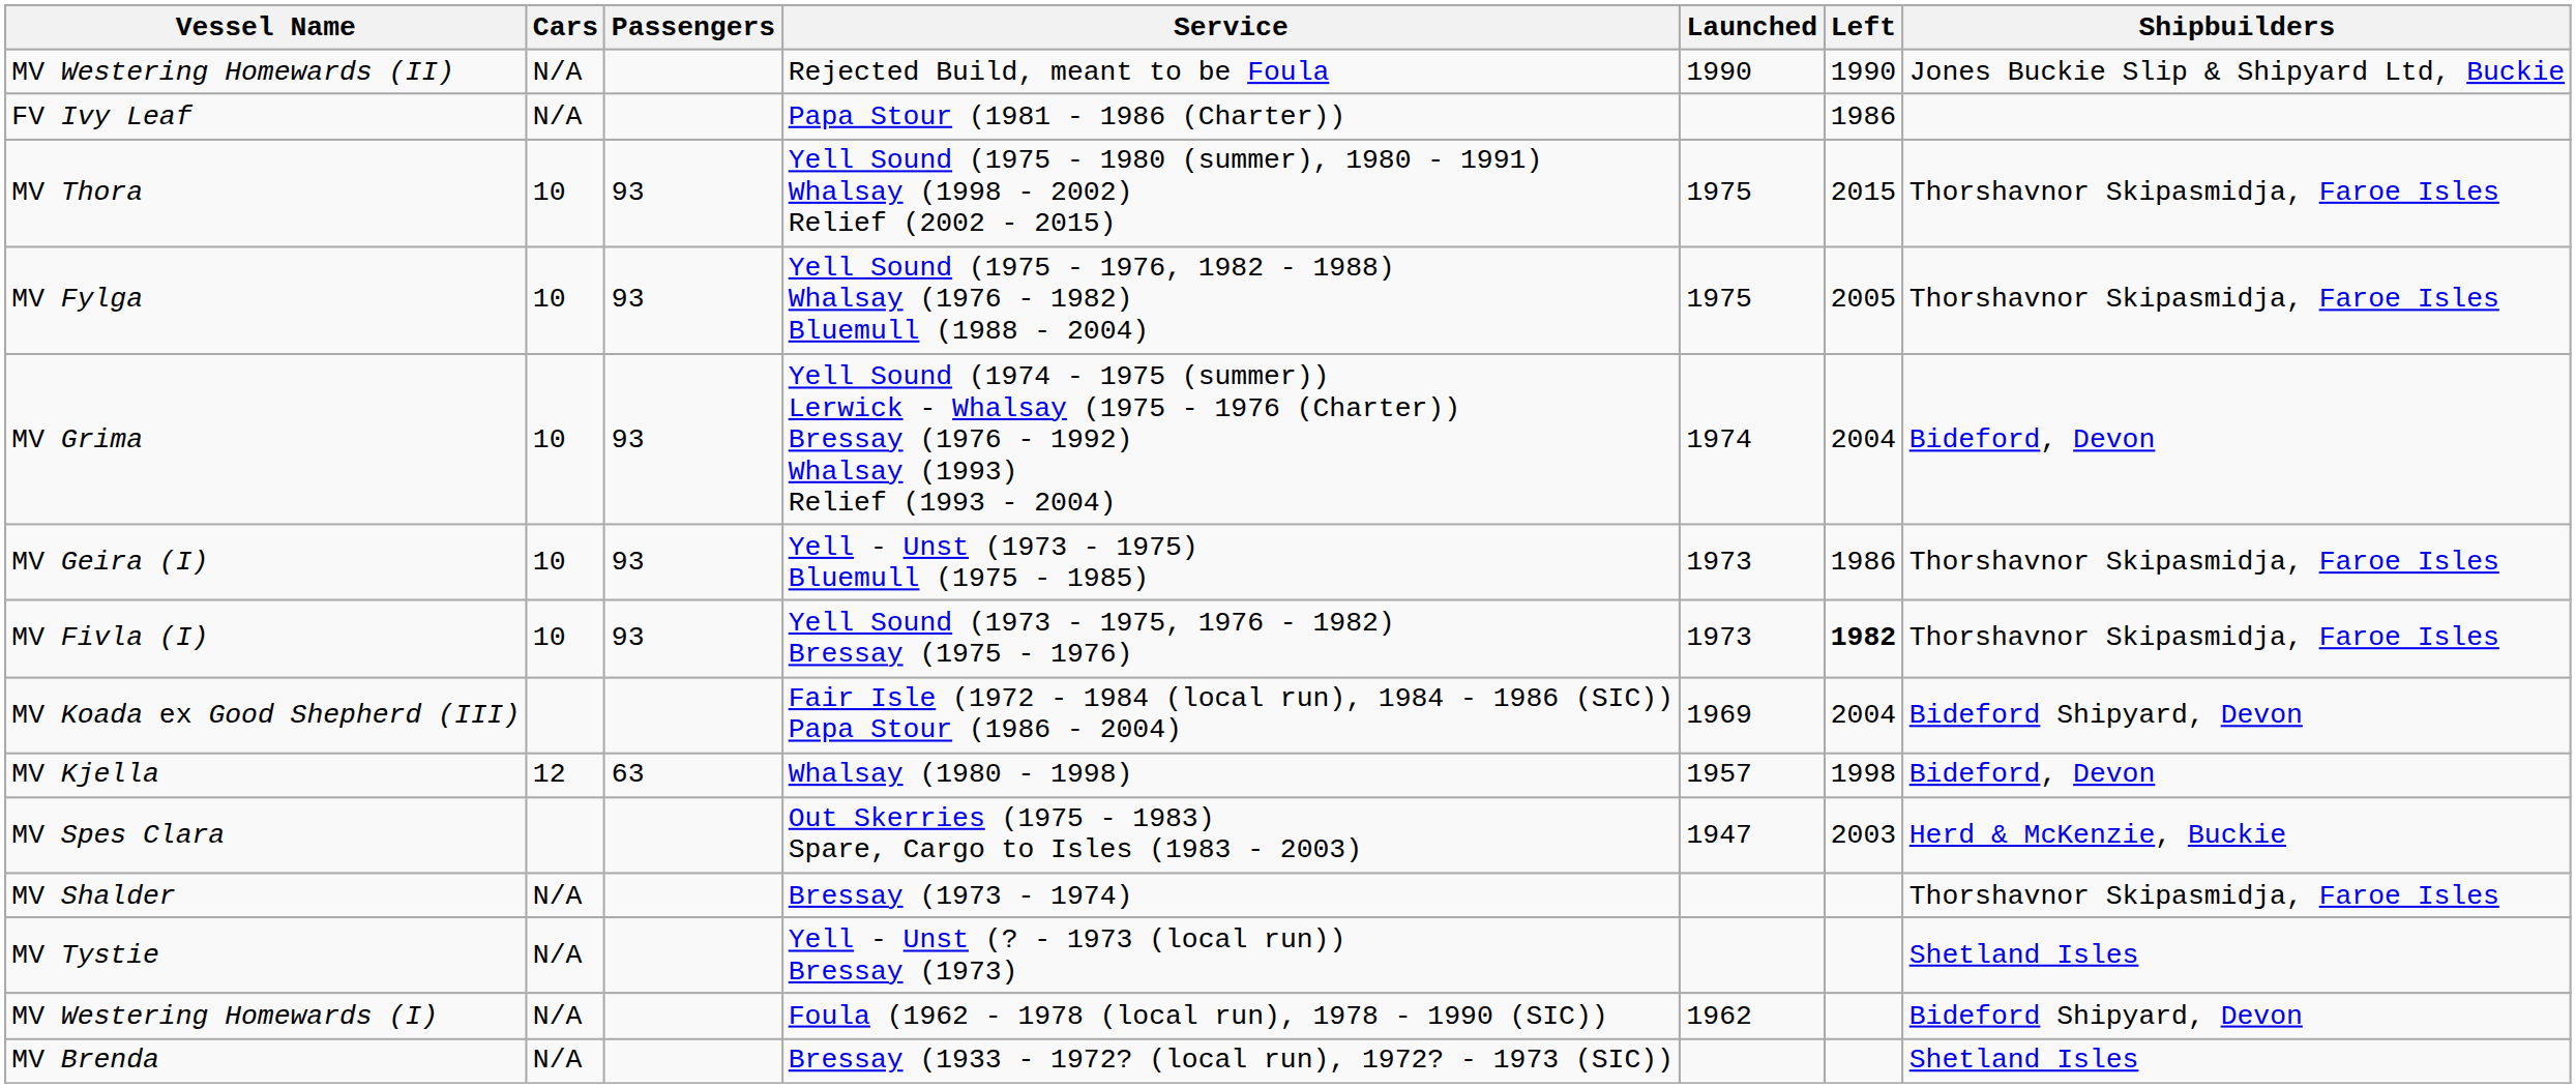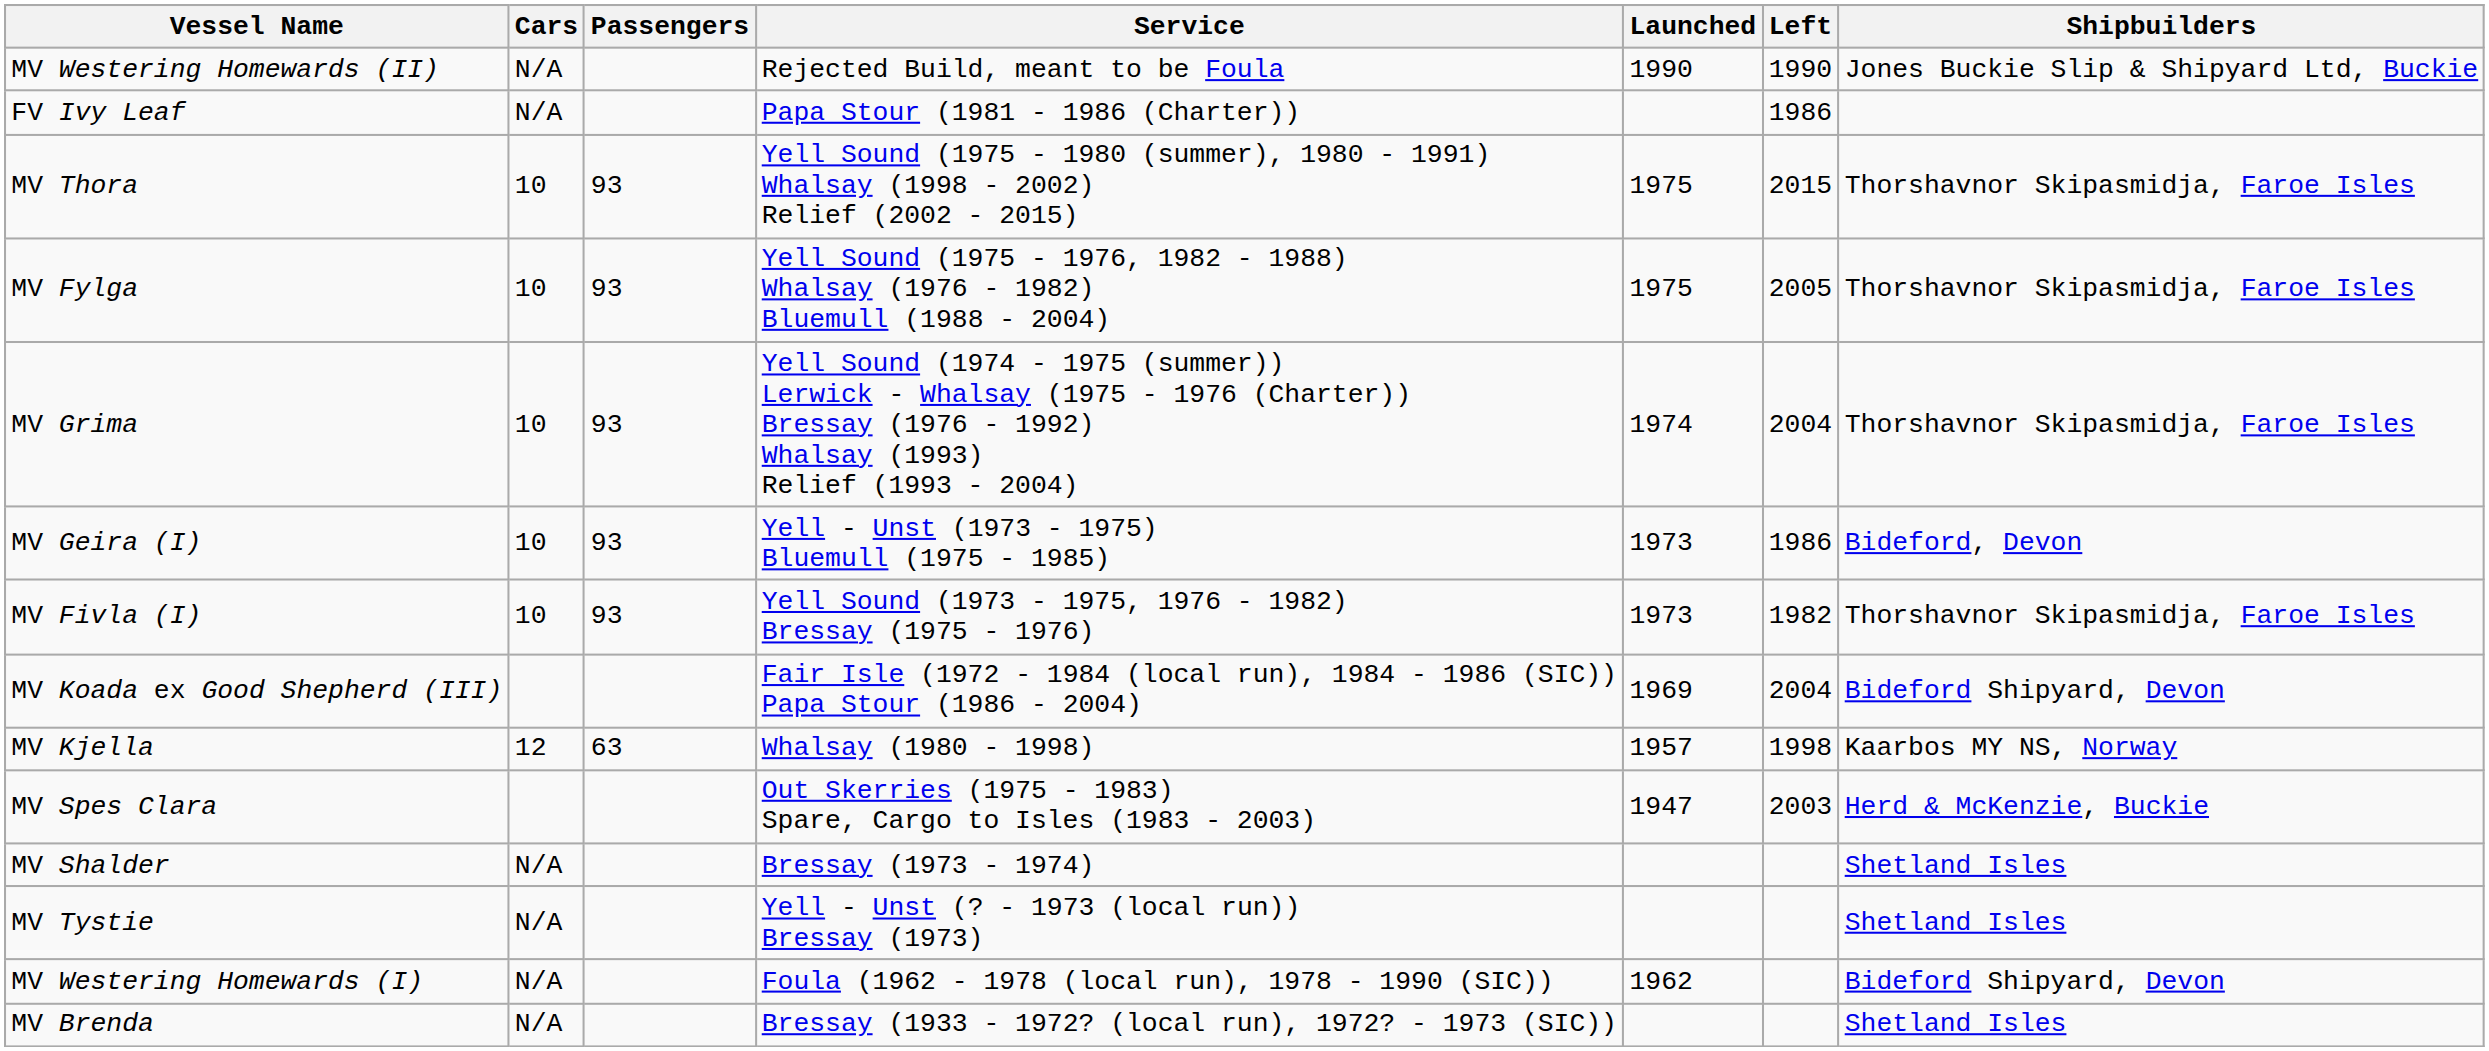MV Grima | Shipbuilders: Bideford, Devon -> Thorshavnor Skipasmidja, Faroe Isles
MV Geira (I) | Shipbuilders: Thorshavnor Skipasmidja, Faroe Isles -> Bideford, Devon
MV Fivla (I) | Left: bold -> normal
MV Kjella | Shipbuilders: Bideford, Devon -> Kaarbos MY NS, Norway
MV Shalder | Shipbuilders: Thorshavnor Skipasmidja, Faroe Isles -> Shetland Isles
